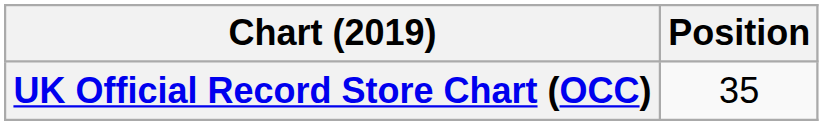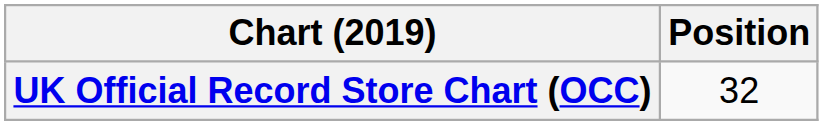UK Official Record Store Chart (OCC) | Position: 35 -> 32
